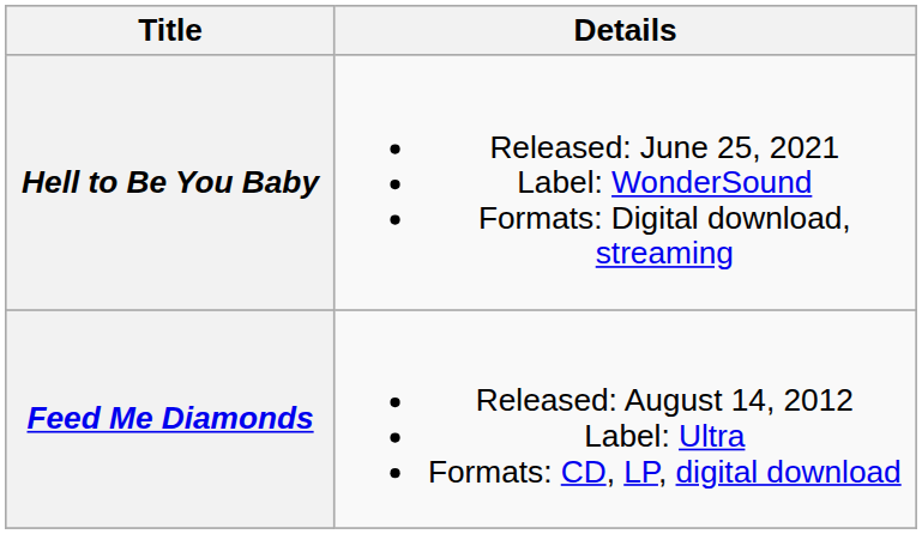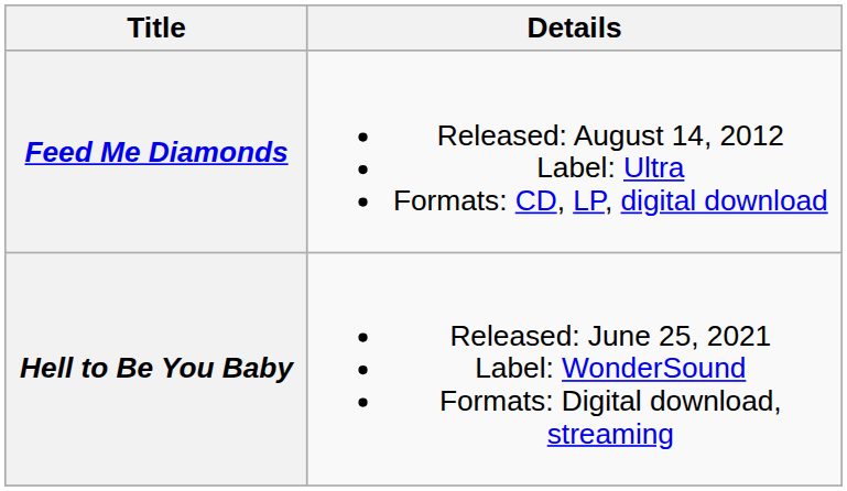rows swapped: Feed Me Diamonds <-> Hell to Be You Baby
